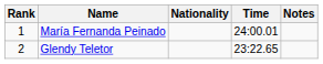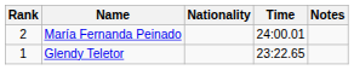María Fernanda Peinado | Rank: 1 -> 2
Glendy Teletor | Rank: 2 -> 1
